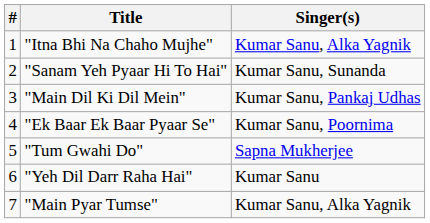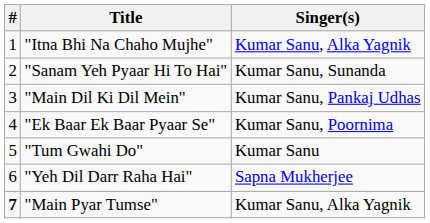"Tum Gwahi Do" | Singer(s): Sapna Mukherjee -> Kumar Sanu
"Yeh Dil Darr Raha Hai" | Singer(s): Kumar Sanu -> Sapna Mukherjee
"Main Pyar Tumse" | #: normal -> bold
